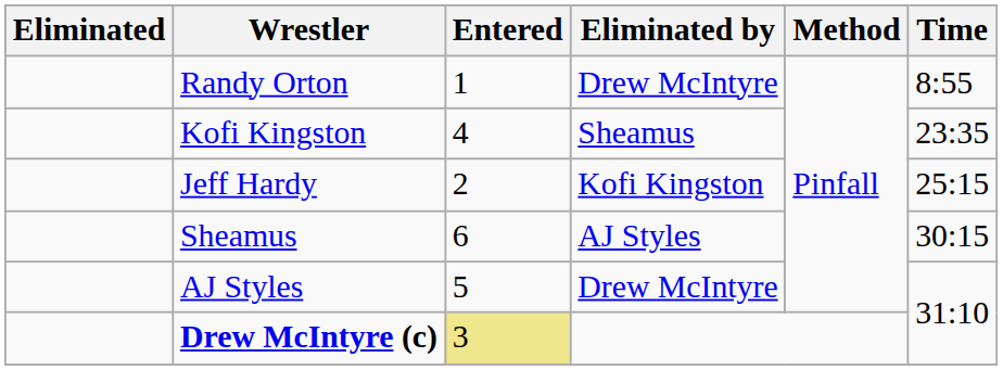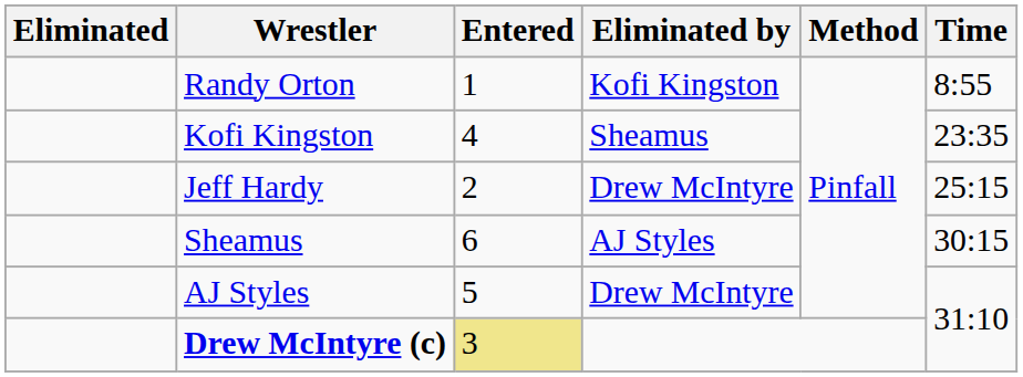Randy Orton | Eliminated by: Drew McIntyre -> Kofi Kingston
Jeff Hardy | Eliminated by: Kofi Kingston -> Drew McIntyre
